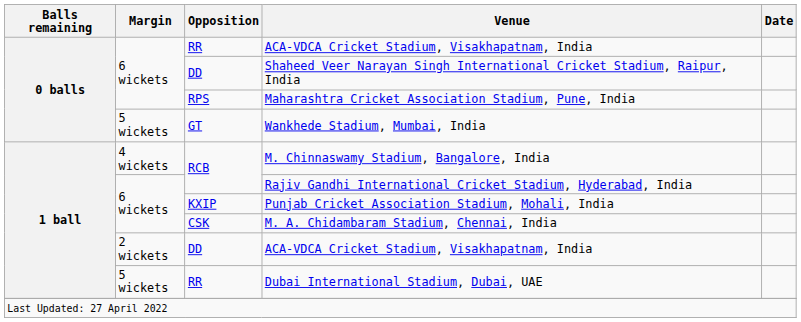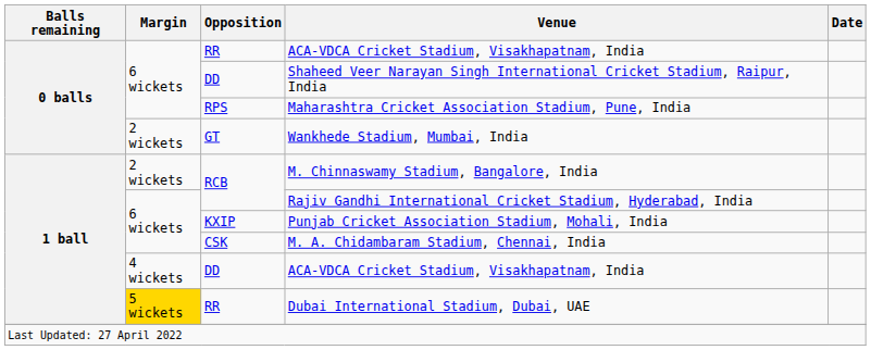Wankhede Stadium, Mumbai, India | Margin: 5 wickets -> 2 wickets
M. Chinnaswamy Stadium, Bangalore, India | Margin: 4 wickets -> 2 wickets
DD / ACA-VDCA Cricket Stadium, Visakhapatnam, India | Margin: 2 wickets -> 4 wickets
Dubai International Stadium, Dubai, UAE | Margin: no background -> gold background
